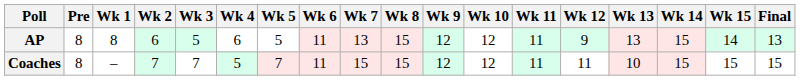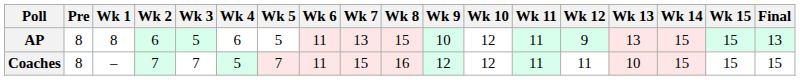AP | Wk 9: 12 -> 10
AP | Wk 15: 14 -> 15
Coaches | Wk 8: 15 -> 16
